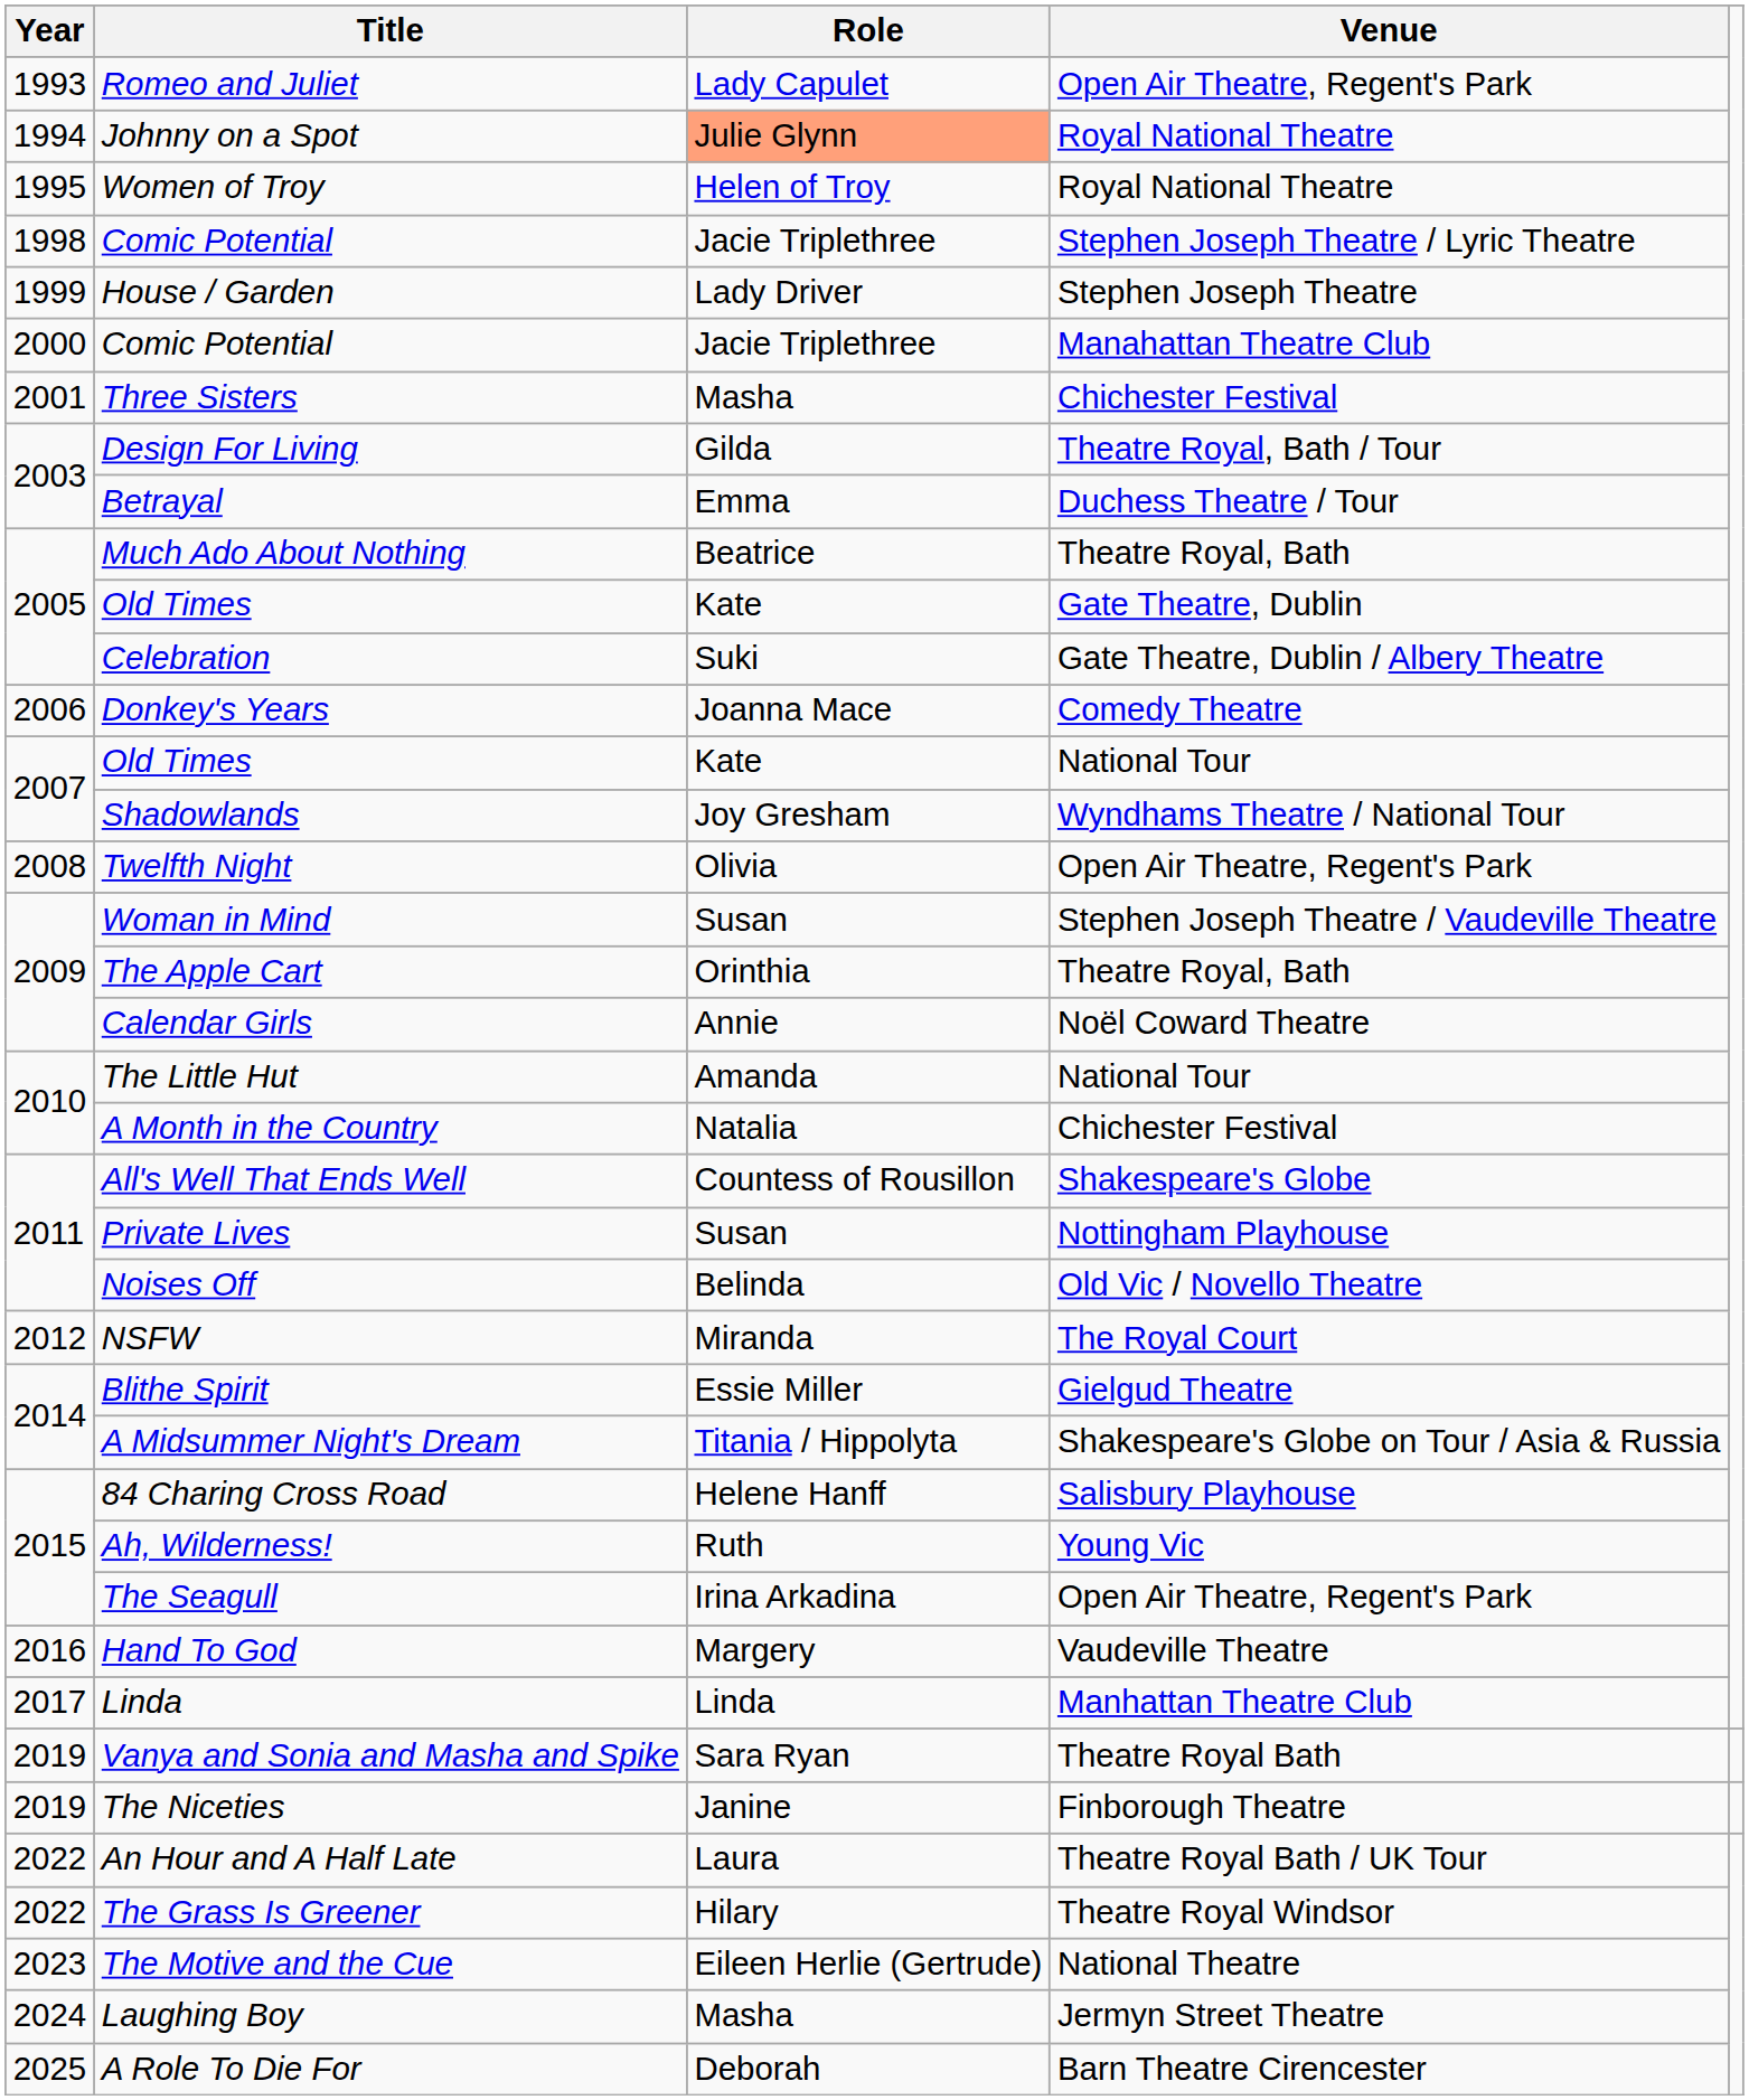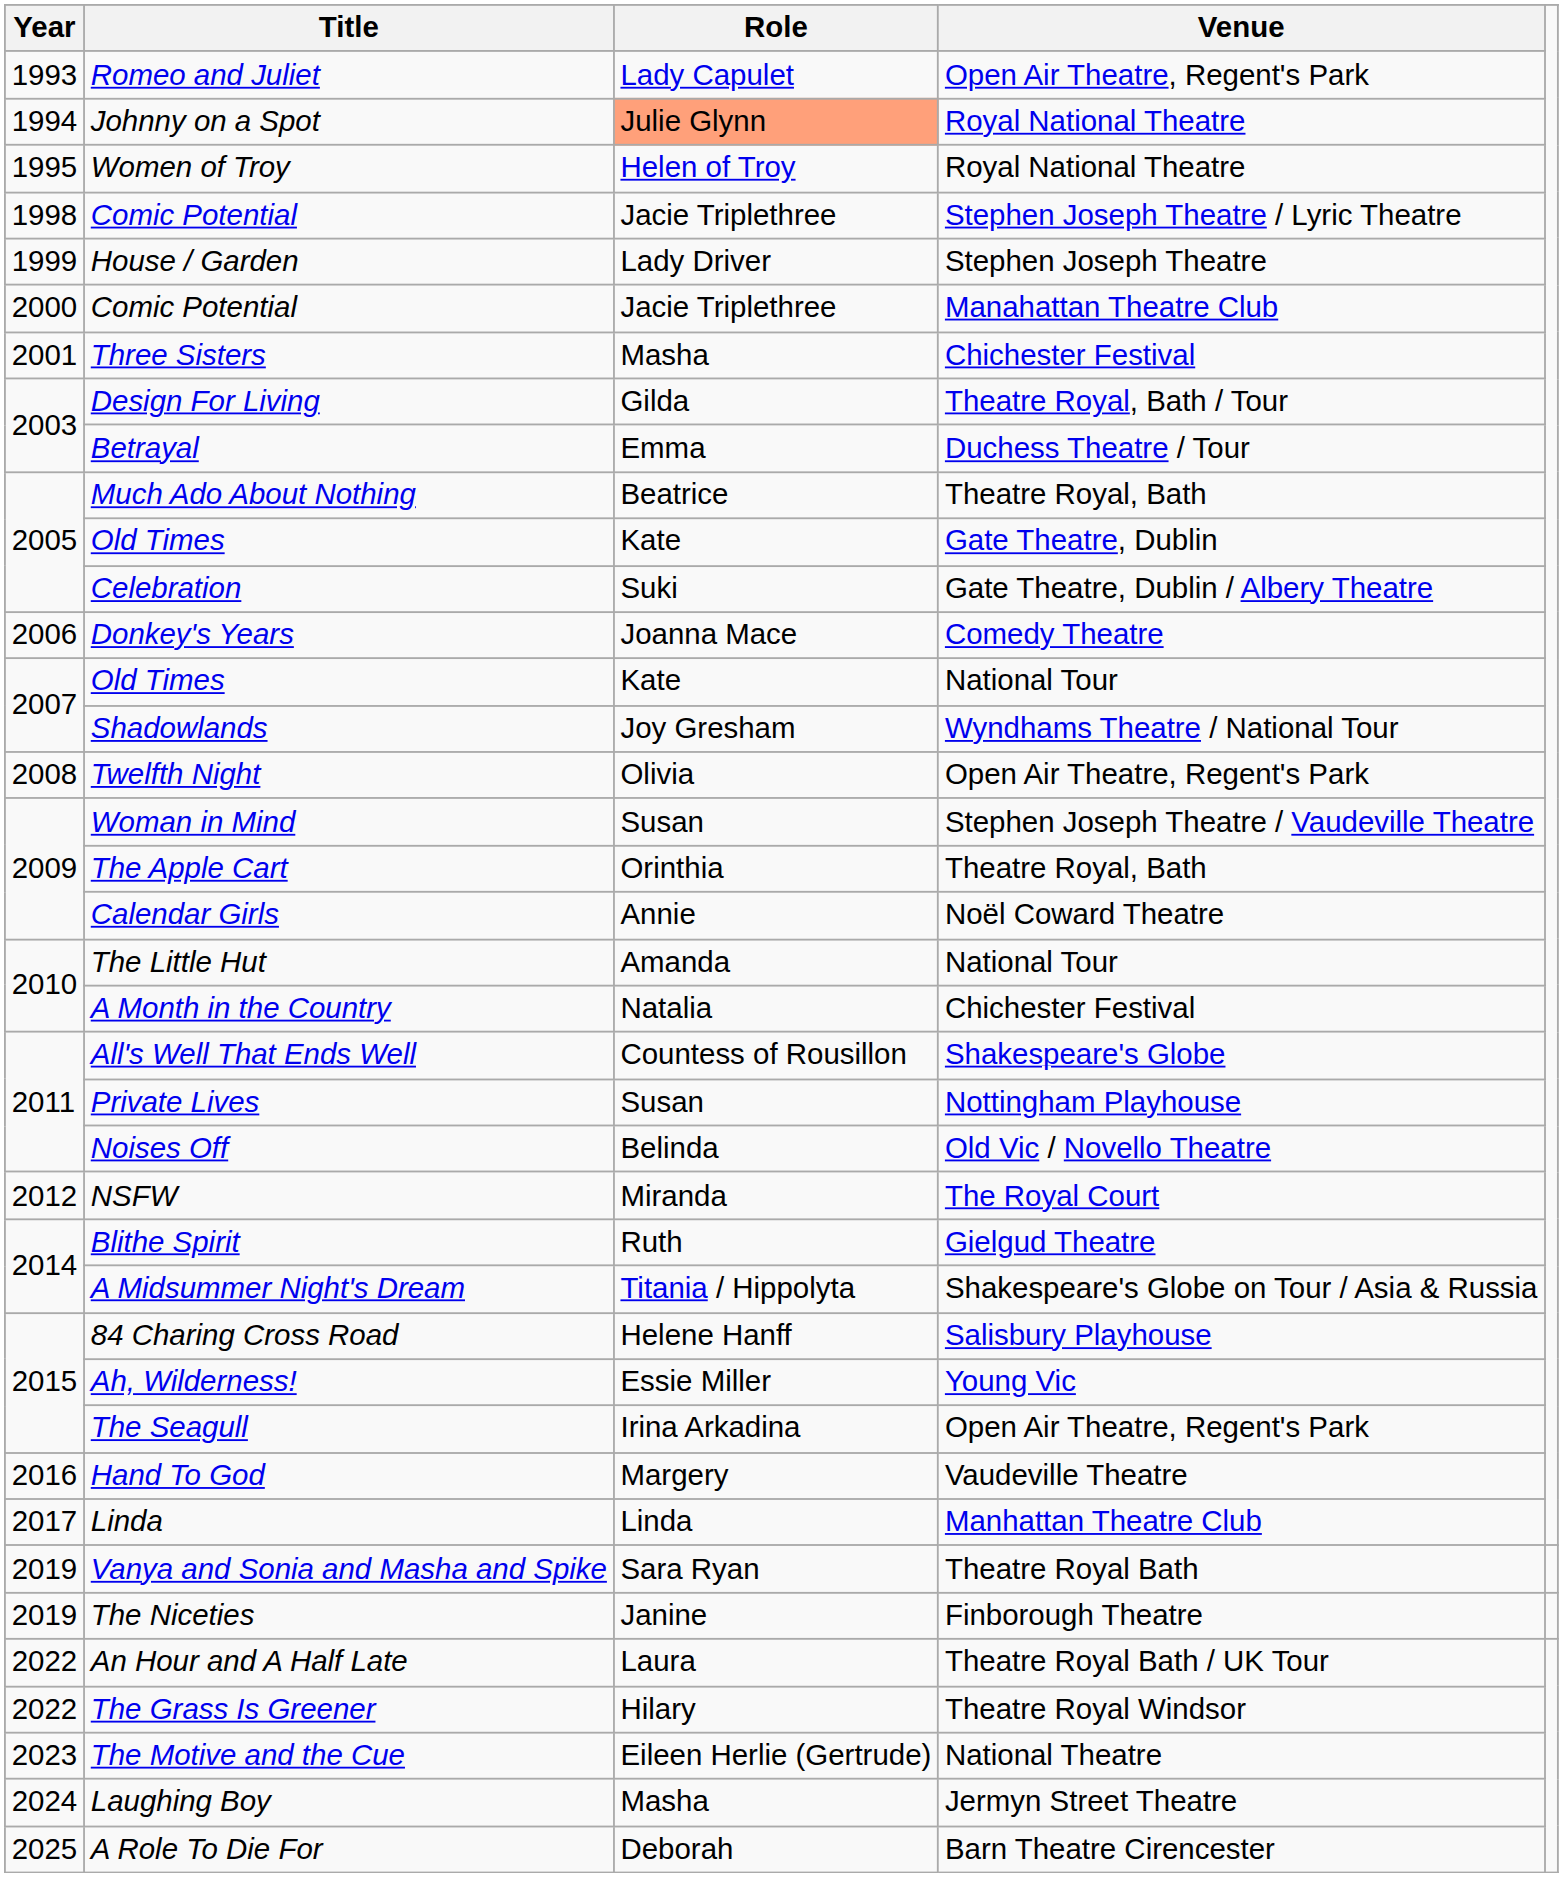Blithe Spirit | Role: Essie Miller -> Ruth
Ah, Wilderness! | Role: Ruth -> Essie Miller
